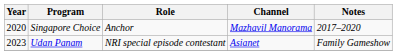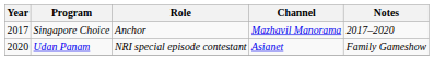Singapore Choice | Year: 2020 -> 2017
Udan Panam | Year: 2023 -> 2020
